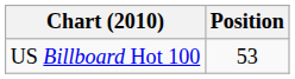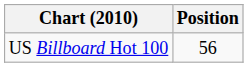US Billboard Hot 100 | Position: 53 -> 56
